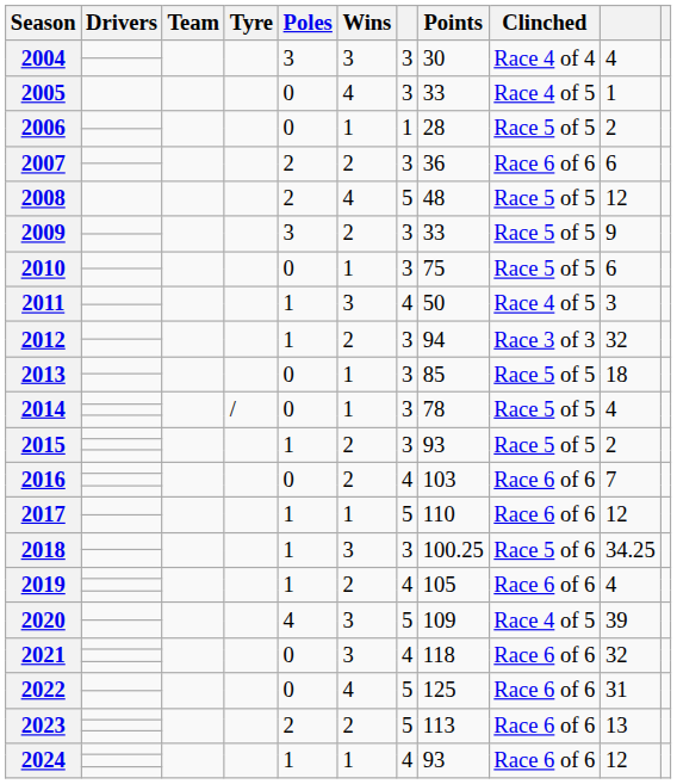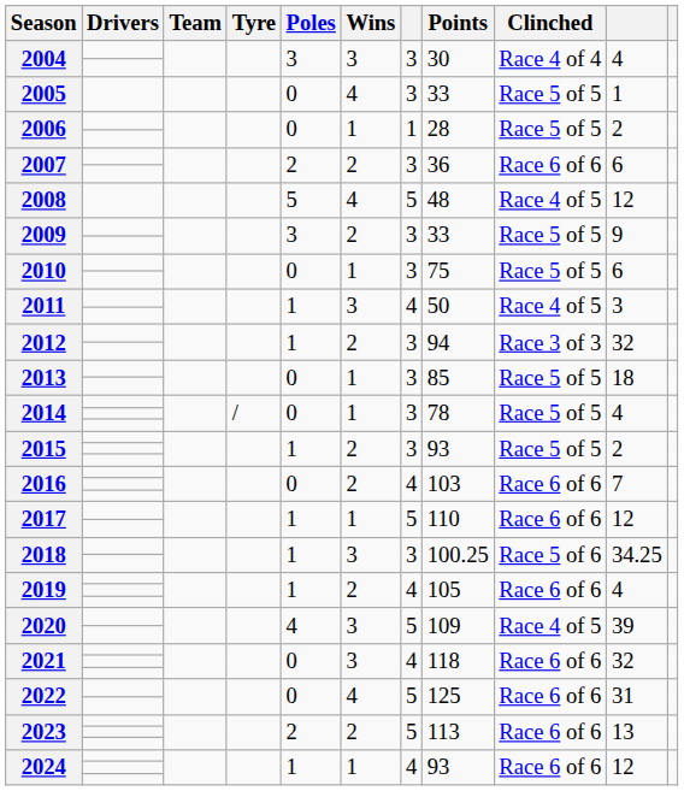2005 | Clinched: Race 4 of 5 -> Race 5 of 5
2008 | Poles: 2 -> 5
2008 | Clinched: Race 5 of 5 -> Race 4 of 5
